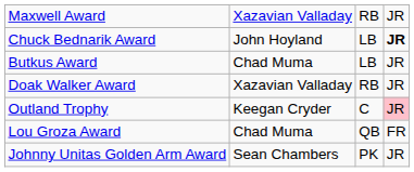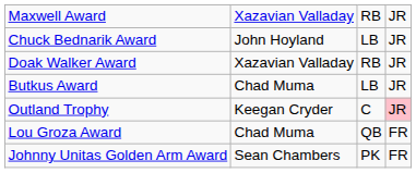Chuck Bednarik Award | column 4: bold -> normal
rows swapped: Doak Walker Award <-> Butkus Award
Johnny Unitas Golden Arm Award | column 4: JR -> FR
